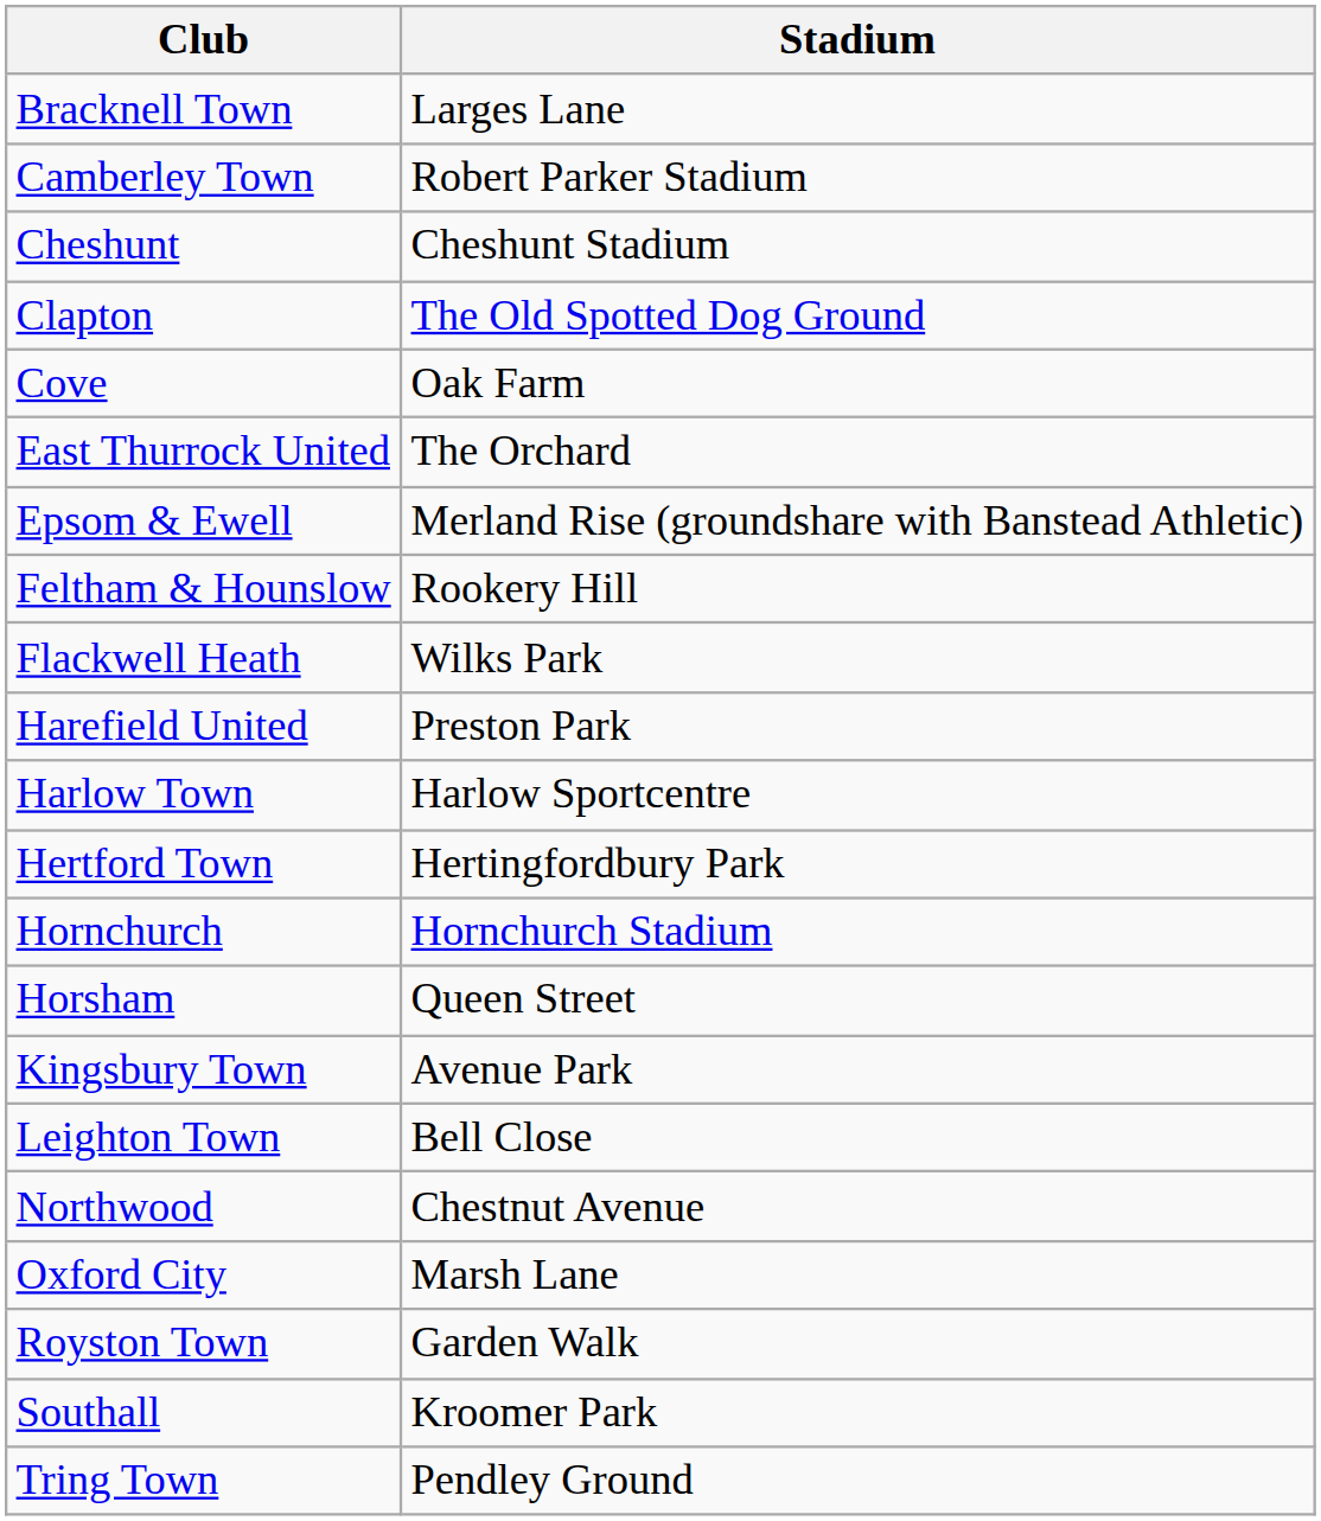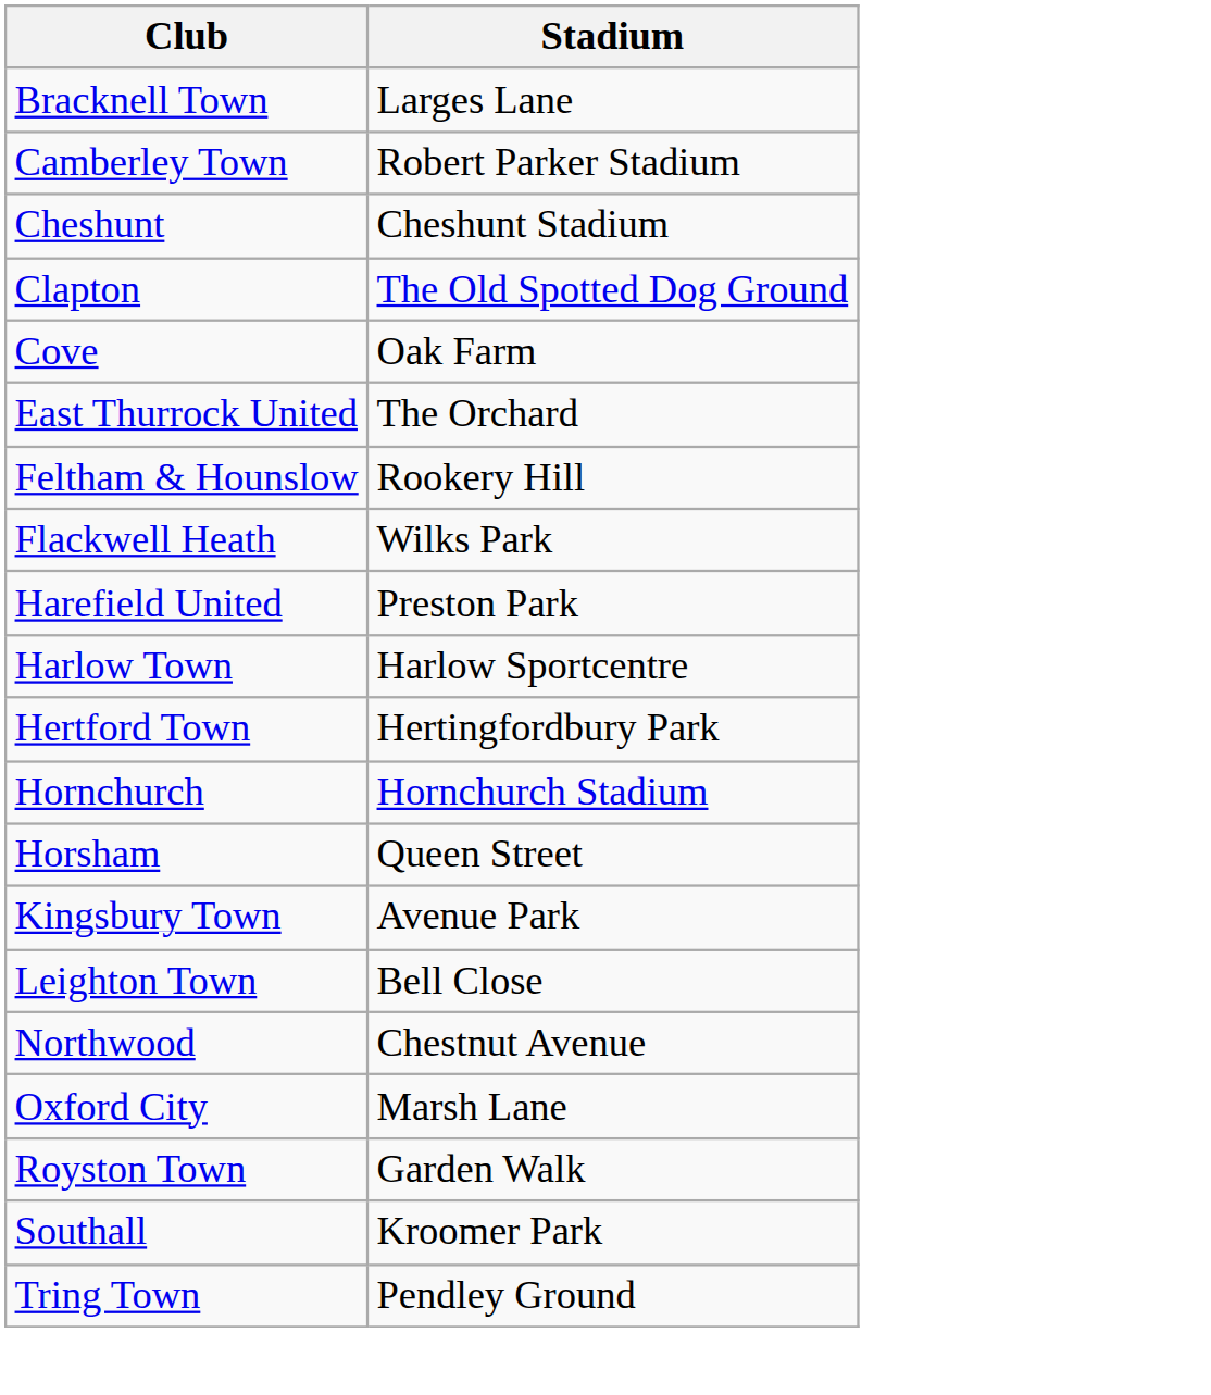- row: Epsom & Ewell | Merland Rise (groundshare with Banstead Athletic)
